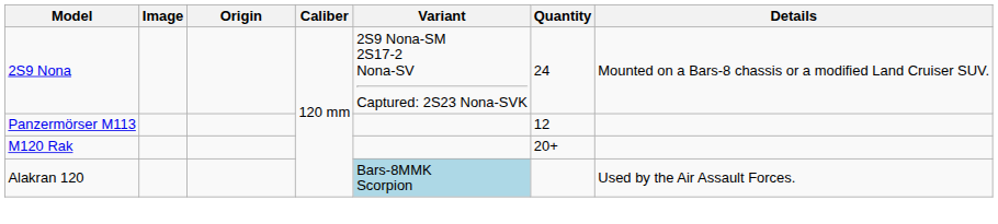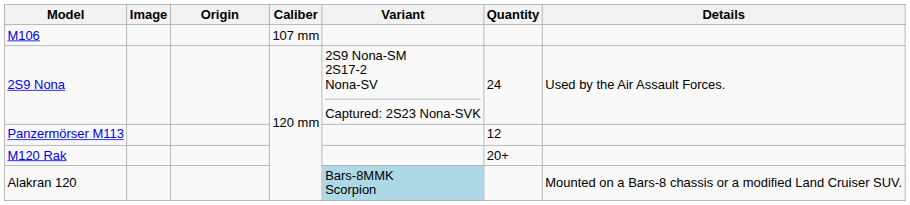+ row: M106 | 107 mm
2S9 Nona | Details: Mounted on a Bars-8 chassis or a modified Land Cruiser SUV. -> Used by the Air Assault Forces.
Alakran 120 | Details: Used by the Air Assault Forces. -> Mounted on a Bars-8 chassis or a modified Land Cruiser SUV.
